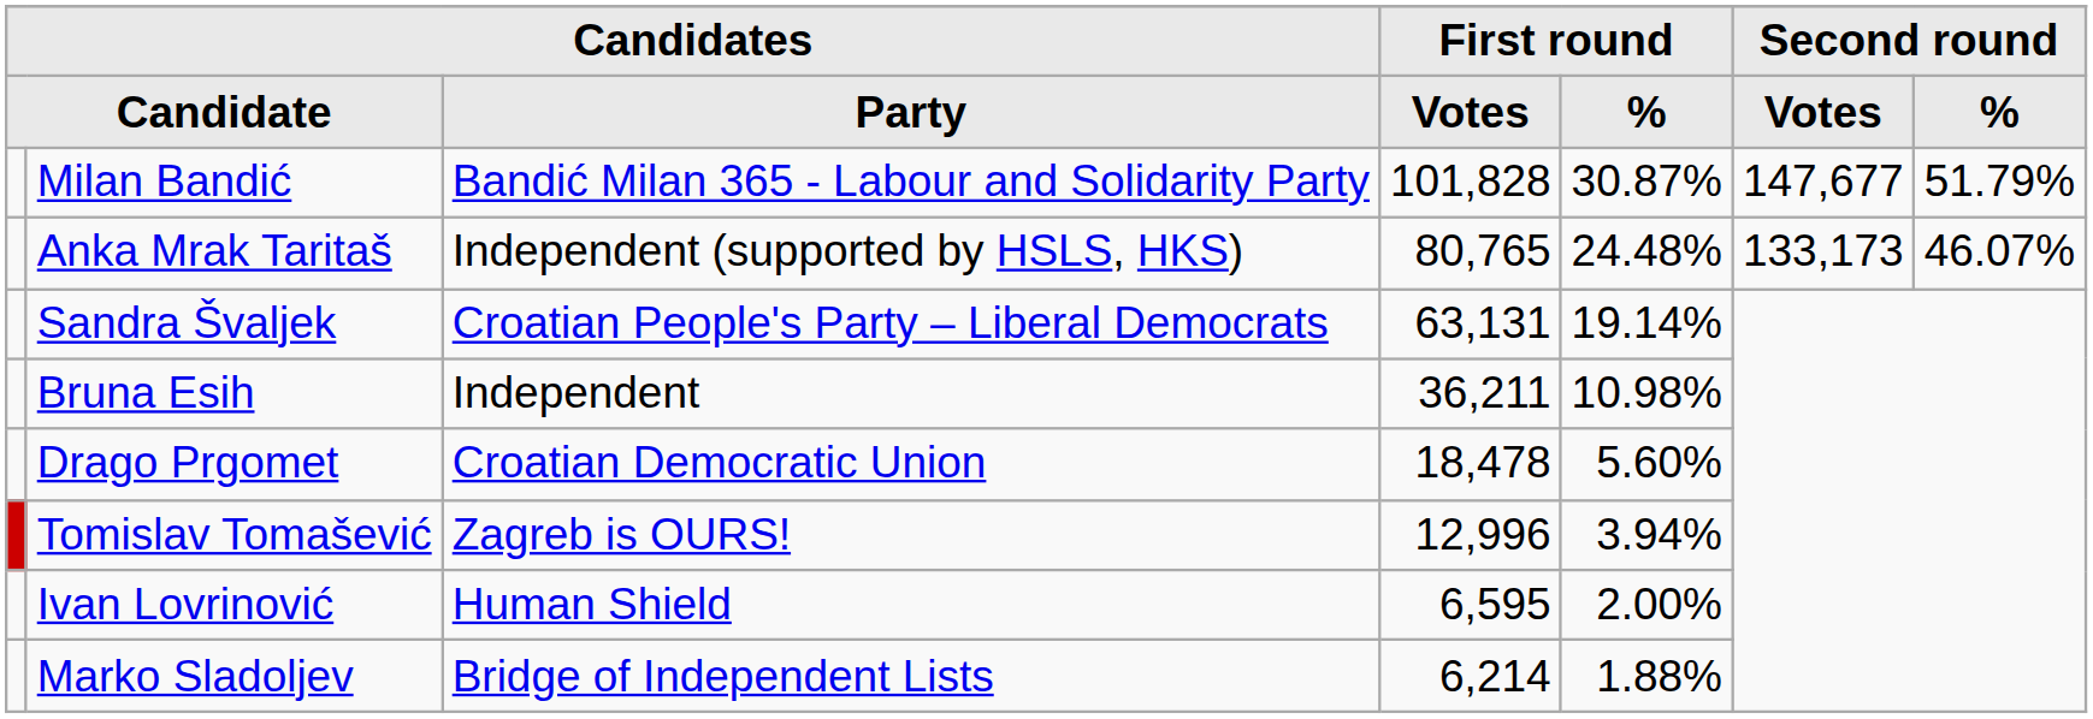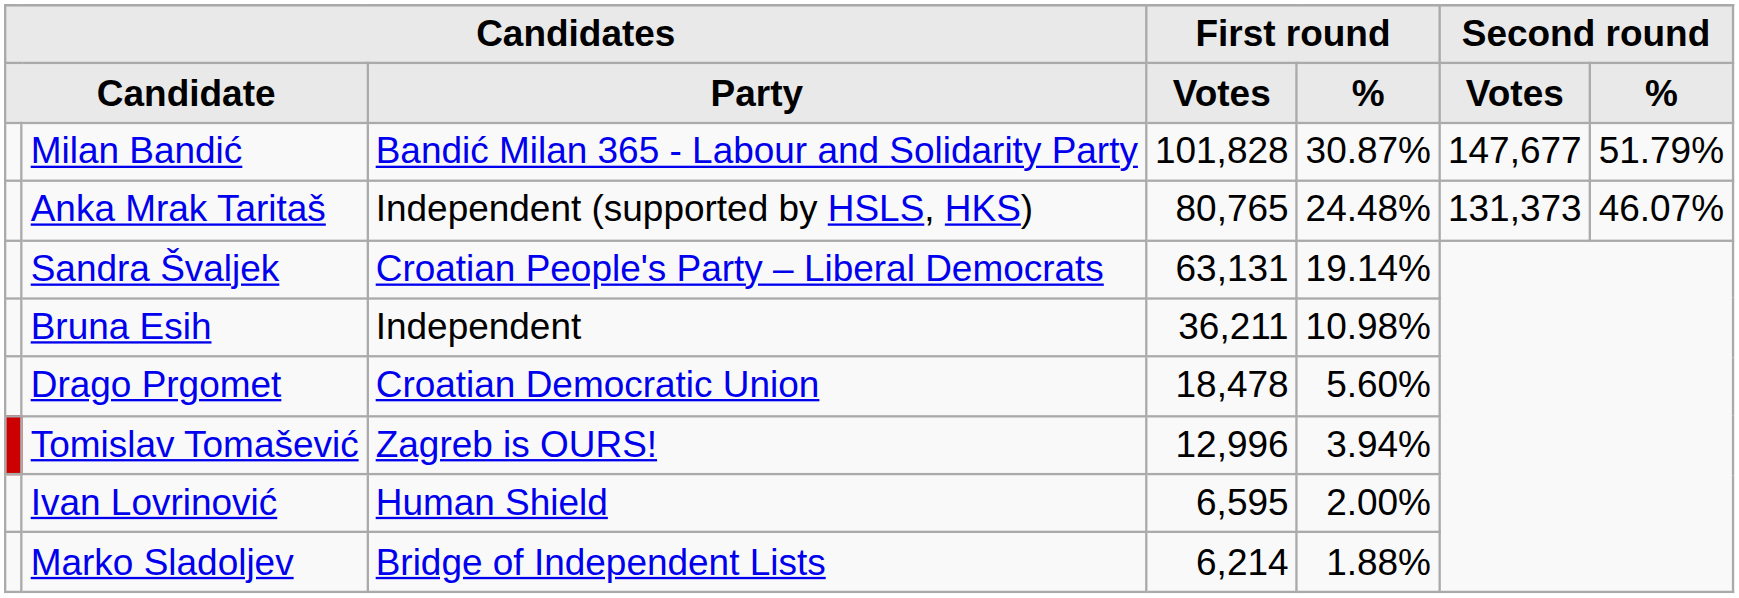Anka Mrak Taritaš | Second round / Votes: 133,173 -> 131,373
